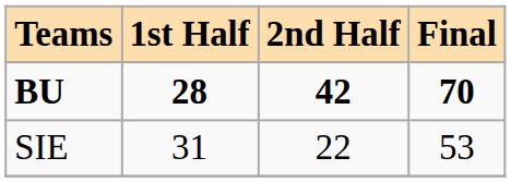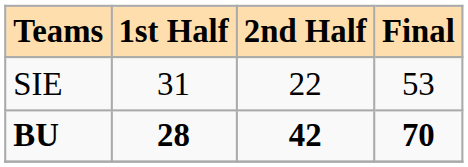rows swapped: SIE <-> BU
